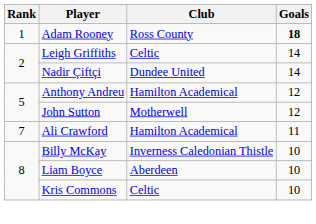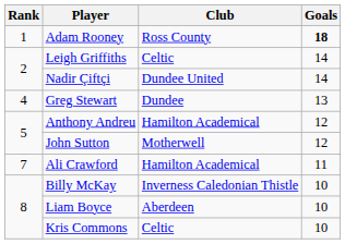+ row: 4 | Greg Stewart | Dundee | 13
